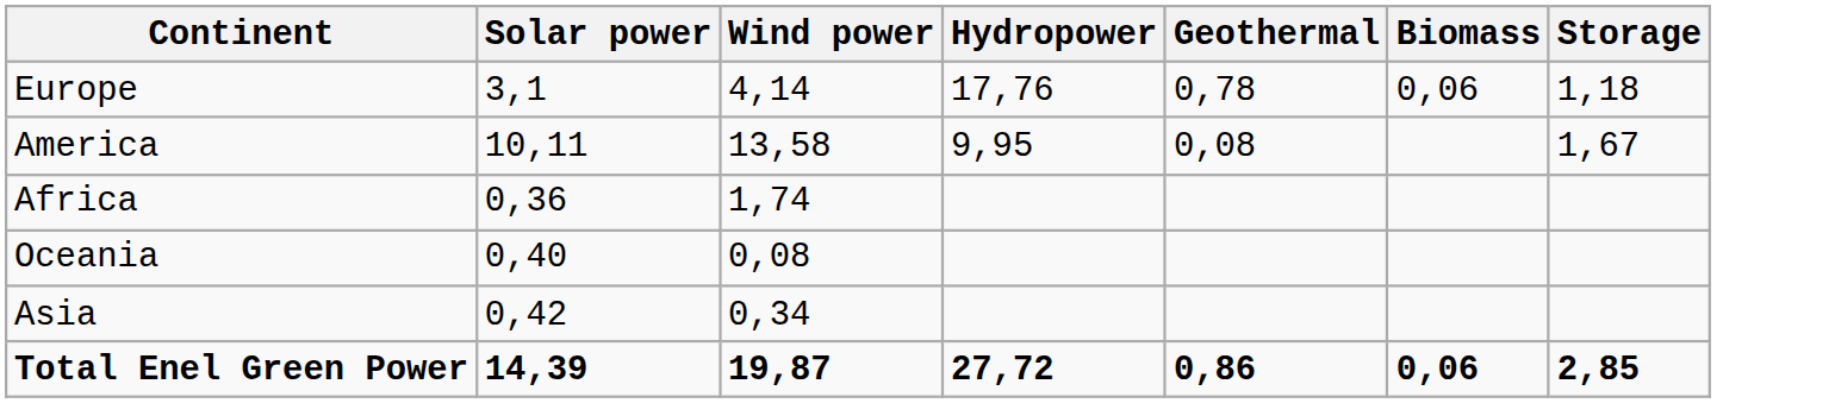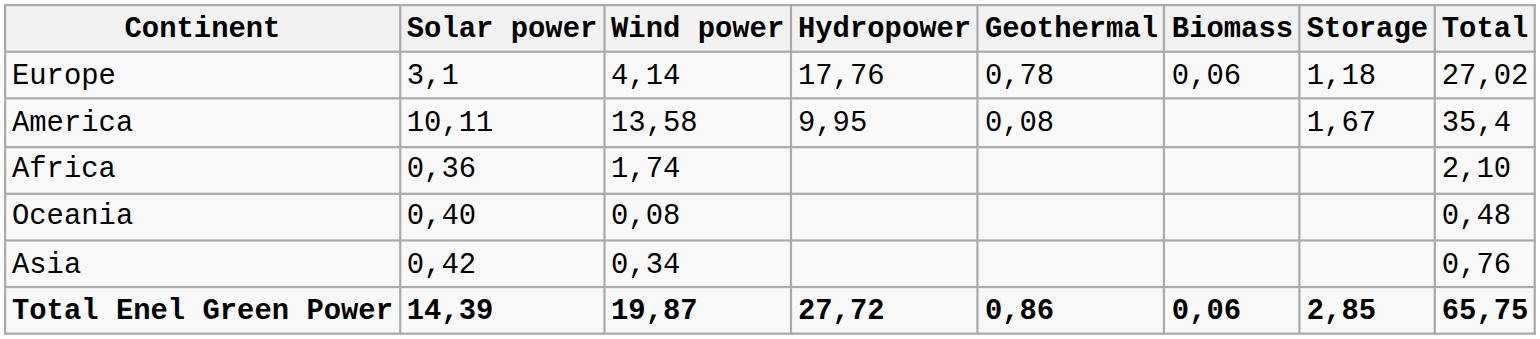+ column: Total | 27,02 | 35,4 | 2,10 | 0,48 | 0,76 | 65,75
